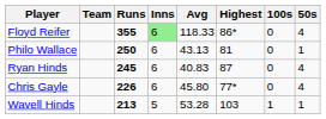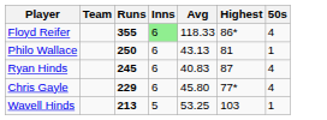- column: 100s | 0 | 0 | 0 | 0 | 1
Chris Gayle | Runs: 226 -> 229
Wavell Hinds | Avg: 53.28 -> 53.25
